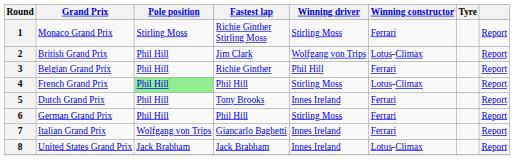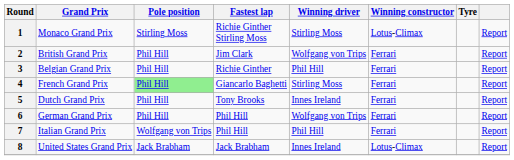1 | Winning constructor: Ferrari -> Lotus-Climax
2 | Winning constructor: Lotus-Climax -> Ferrari
4 | Fastest lap: Phil Hill -> Giancarlo Baghetti
4 | Winning constructor: Lotus-Climax -> Ferrari
6 | Winning driver: Stirling Moss -> Wolfgang von Trips
7 | Fastest lap: Giancarlo Baghetti -> Phil Hill
7 | Winning driver: Innes Ireland -> Phil Hill
